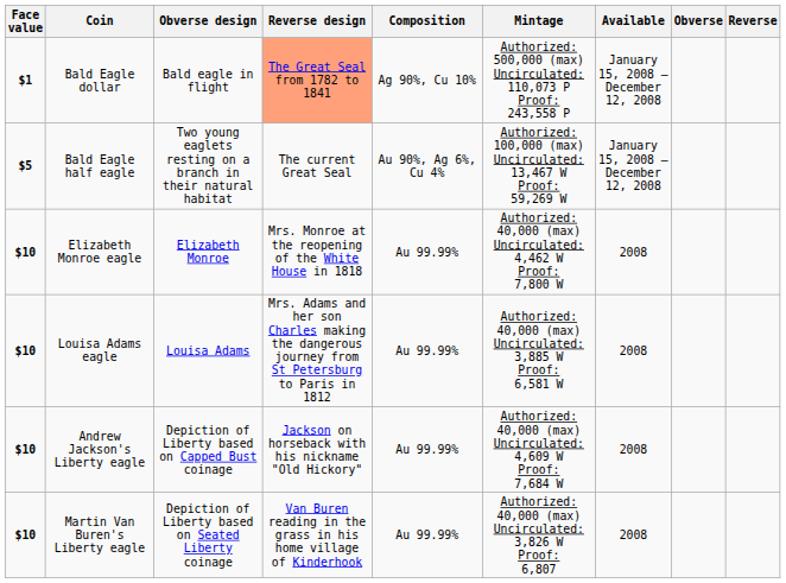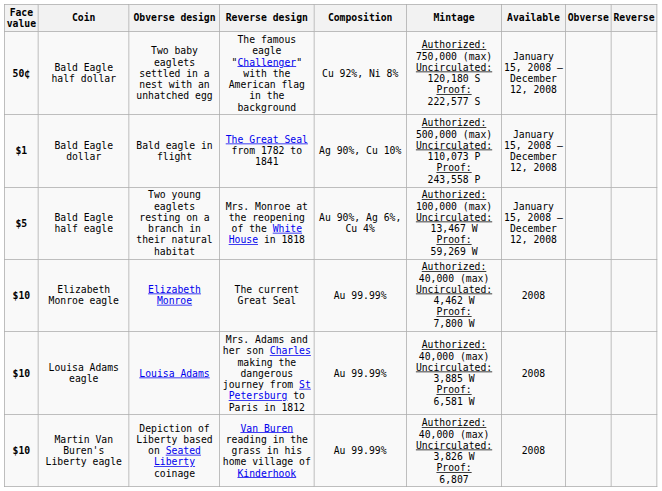+ row: 50¢ | Bald Eagle half dollar | Two baby eaglets settled in a nest with an unhatched egg | The famous eagle "Challenger" with the American flag in the background | Cu 92%, Ni 8% | Authorized: 750,000 (max) Uncirculated: 120,180 S Proof: 222,577 S | January 15, 2008 – December 12, 2008
Bald Eagle dollar | Reverse design: lightsalmon background -> no background
Bald Eagle half eagle | Reverse design: The current Great Seal -> Mrs. Monroe at the reopening of the White House in 1818
Elizabeth Monroe eagle | Reverse design: Mrs. Monroe at the reopening of the White House in 1818 -> The current Great Seal
- row: $10 | Andrew Jackson's Liberty eagle | Depiction of Liberty based on Capped Bust coinage | Jackson on horseback with his nickname "Old Hickory" | Au 99.99% | Authorized: 40,000 (max) Uncirculated: 4,609 W Proof: 7,684 W | 2008
